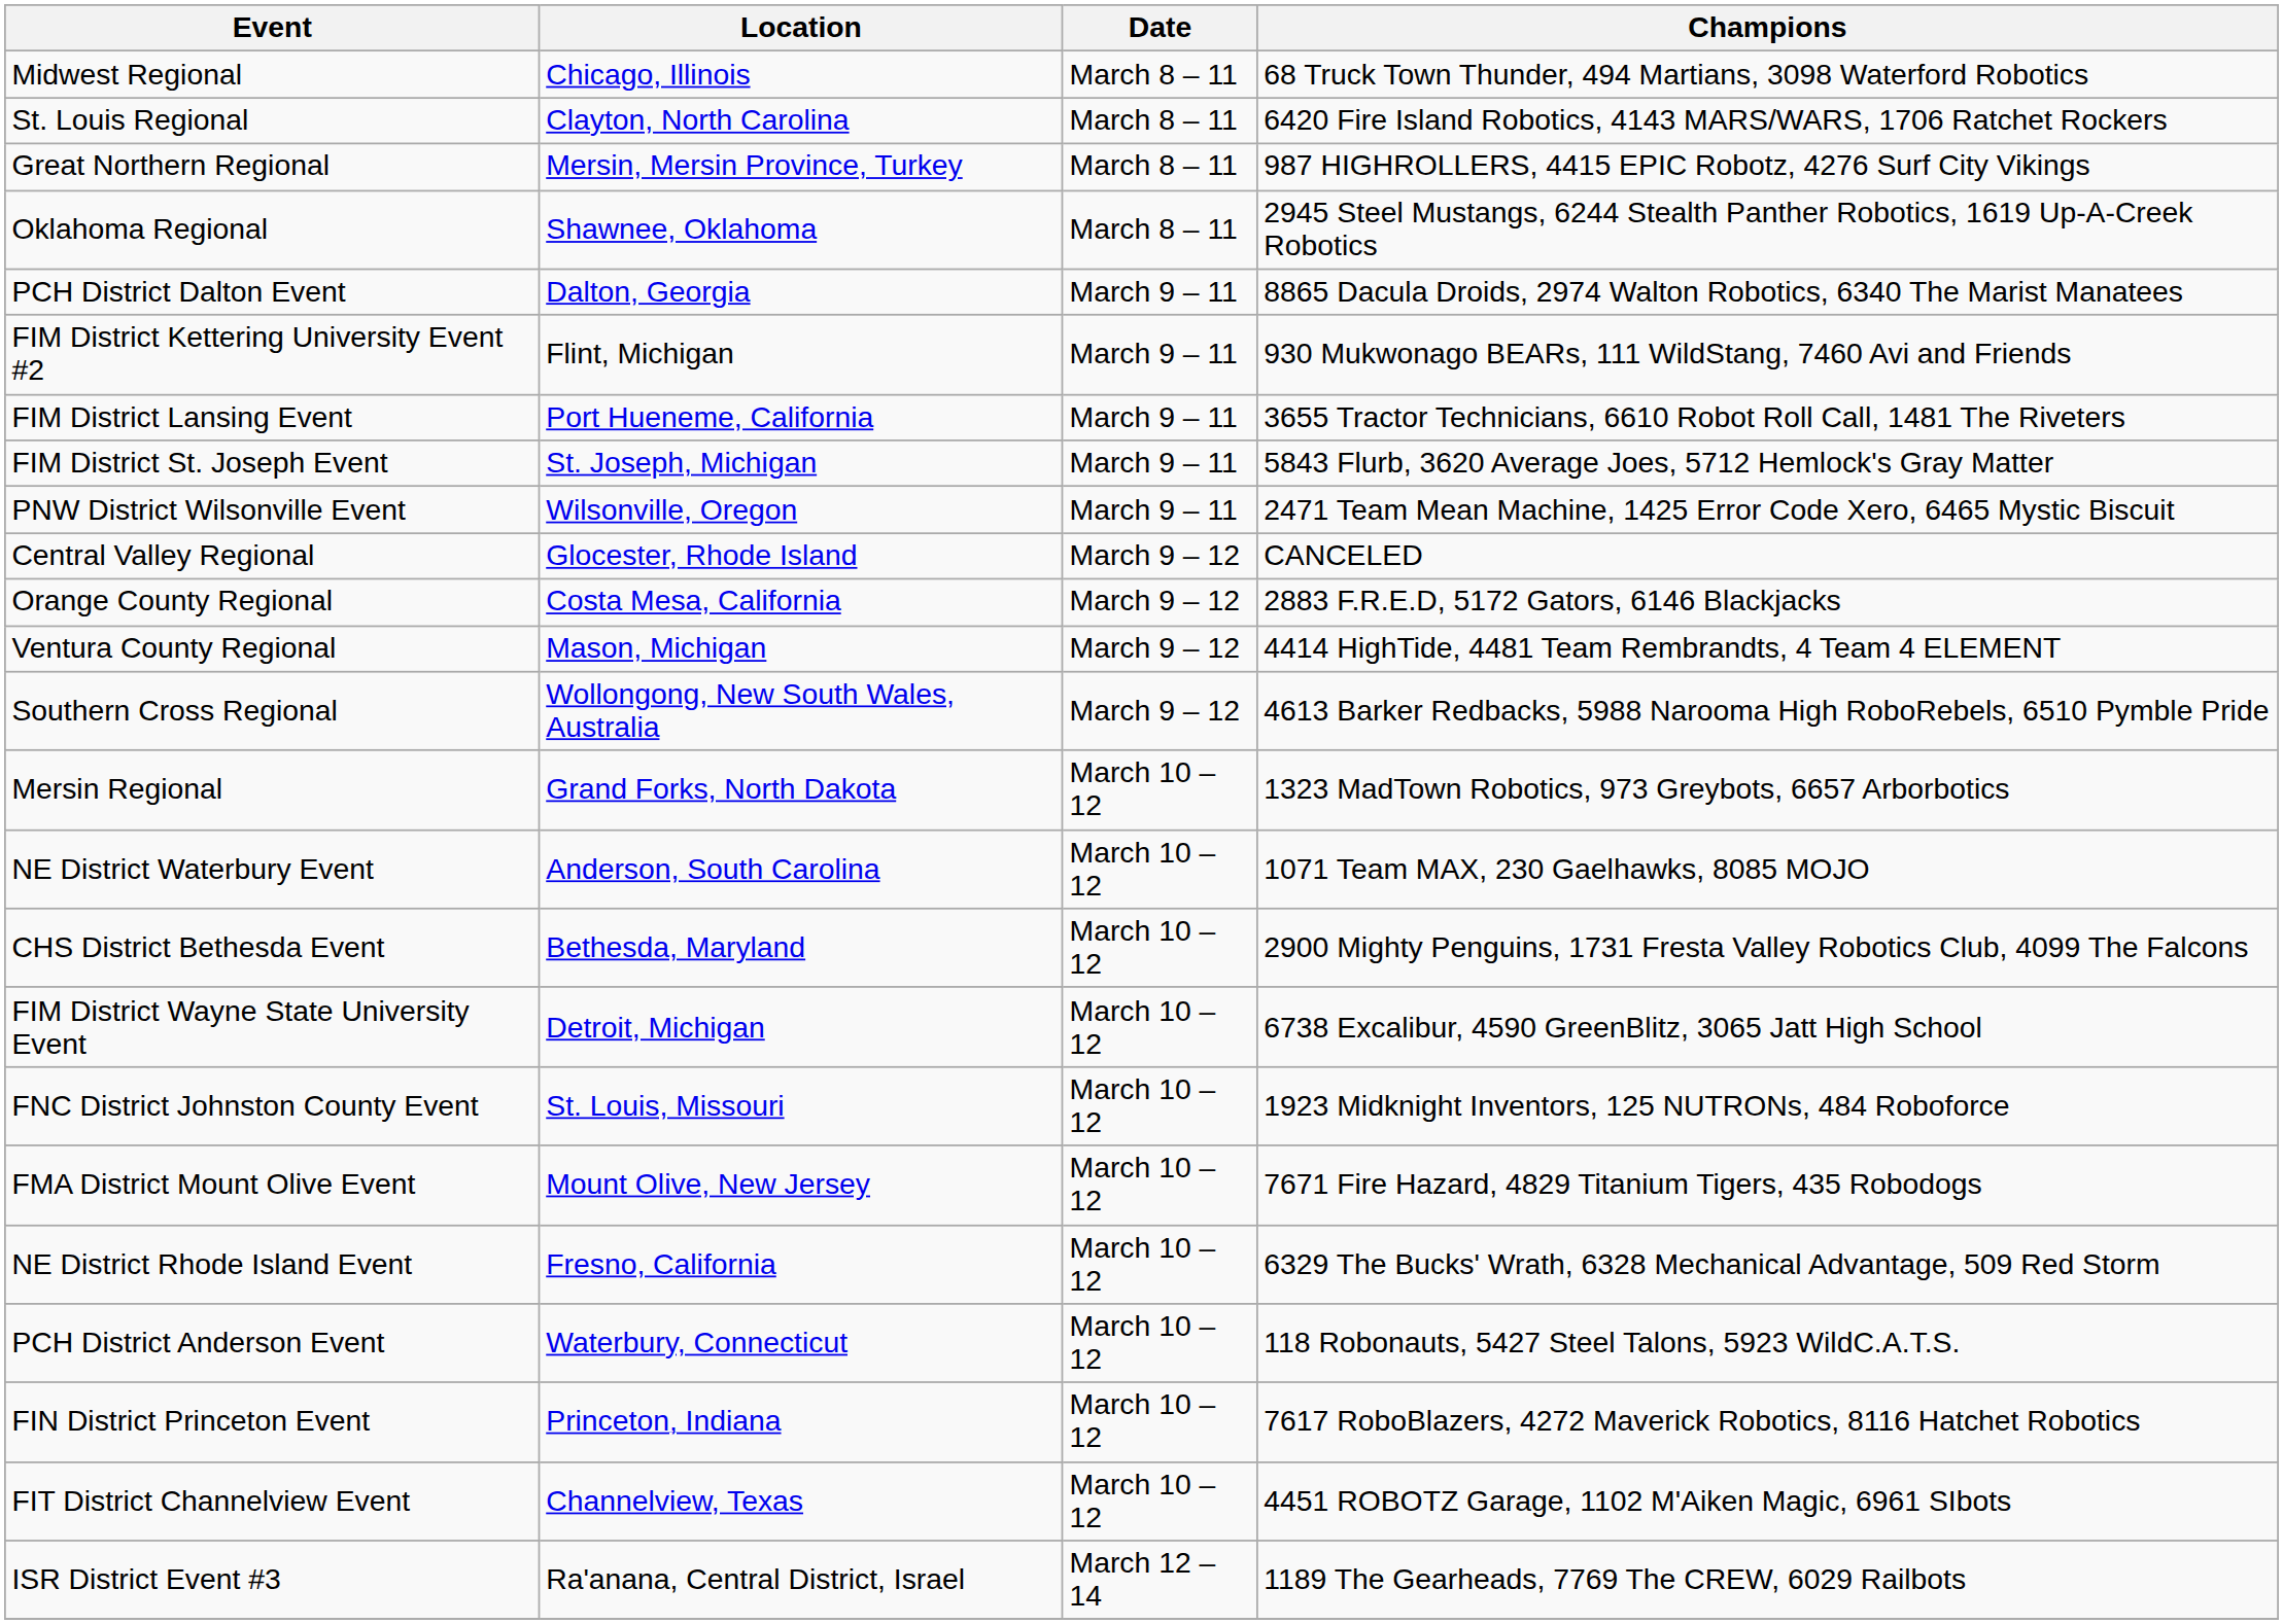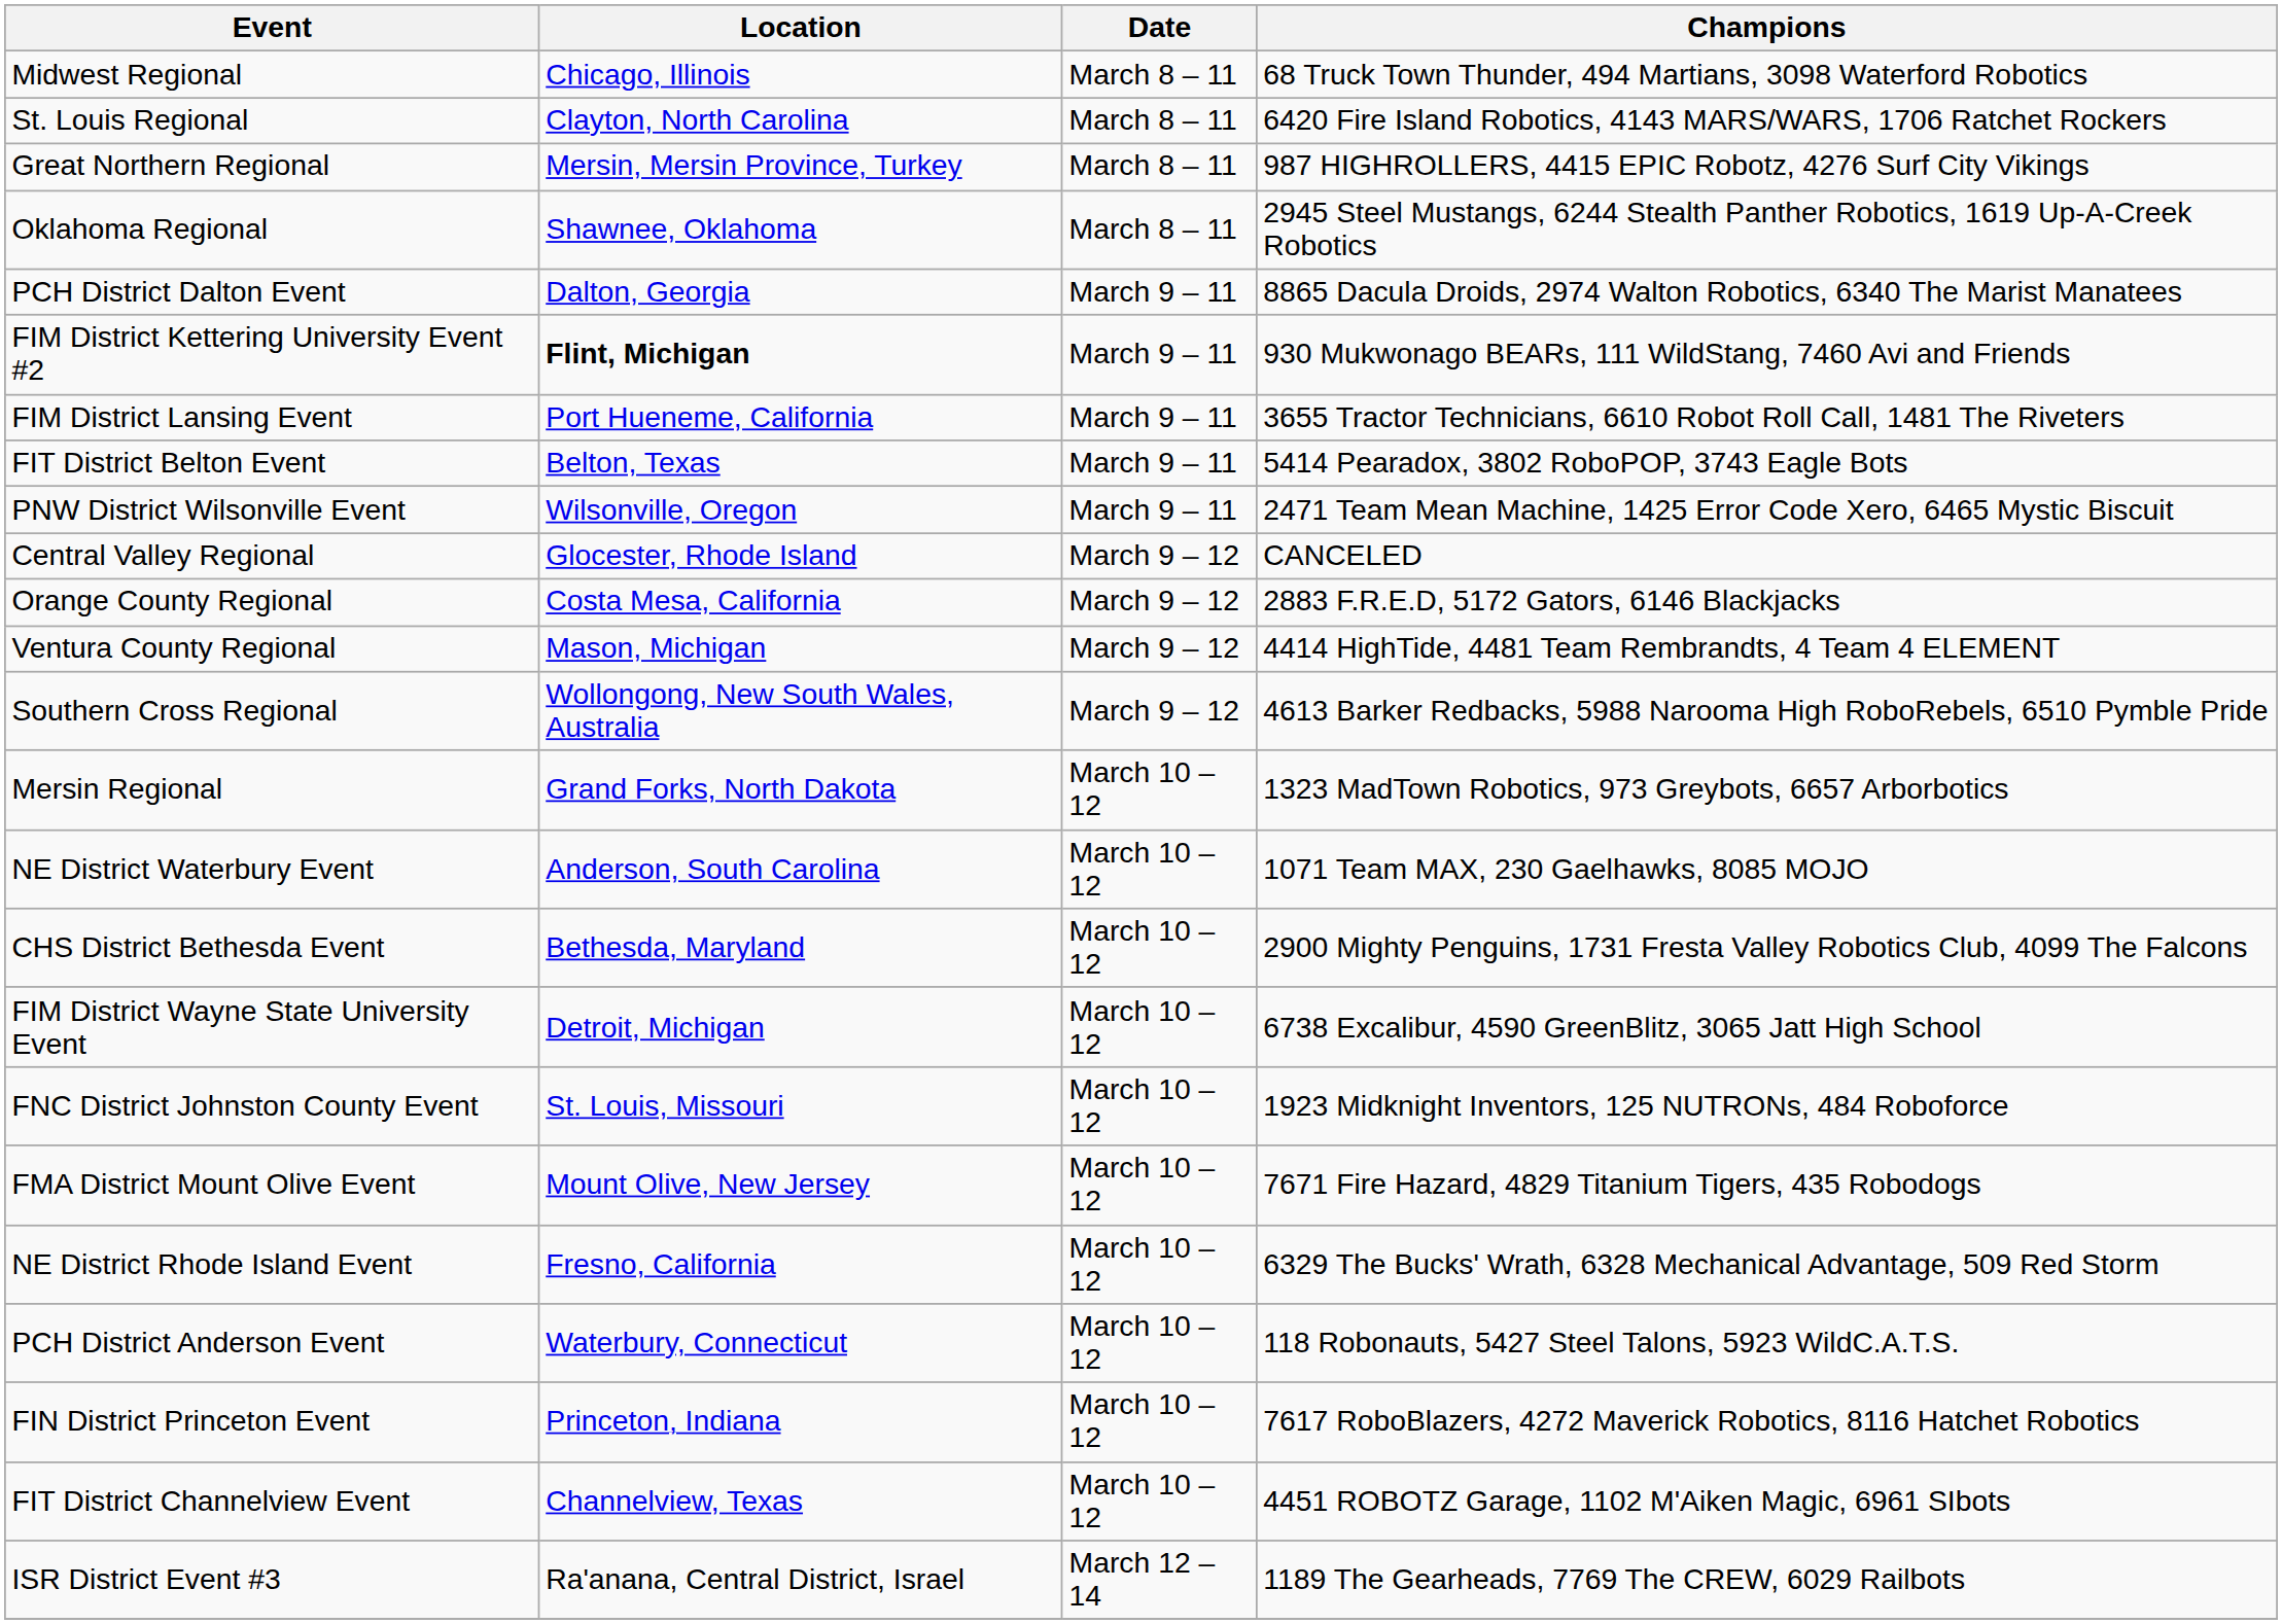FIM District Kettering University Event #2 | Location: normal -> bold
- row: FIM District St. Joseph Event | St. Joseph, Michigan | March 9 – 11 | 5843 Flurb, 3620 Average Joes, 5712 Hemlock's Gray Matter
+ row: FIT District Belton Event | Belton, Texas | March 9 – 11 | 5414 Pearadox, 3802 RoboPOP, 3743 Eagle Bots
